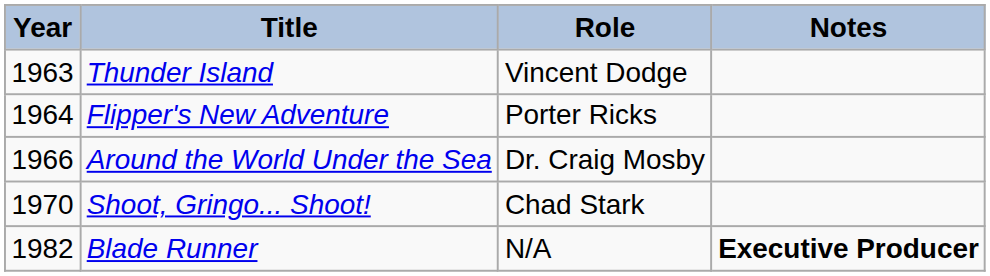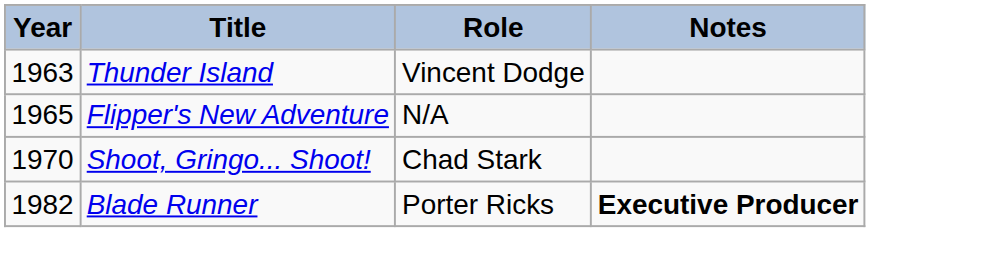Flipper's New Adventure | Year: 1964 -> 1965
Flipper's New Adventure | Role: Porter Ricks -> N/A
- row: 1966 | Around the World Under the Sea | Dr. Craig Mosby
Blade Runner | Role: N/A -> Porter Ricks
